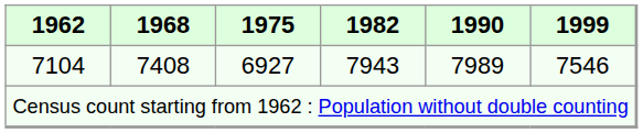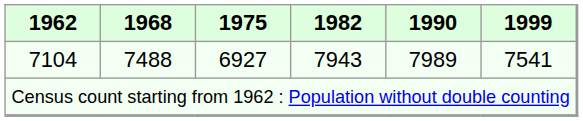7104 | 1968: 7408 -> 7488
7104 | 1999: 7546 -> 7541
